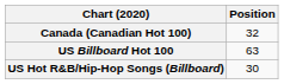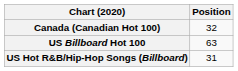US Hot R&B/Hip-Hop Songs (Billboard) | Position: 30 -> 31
